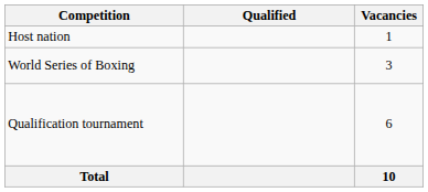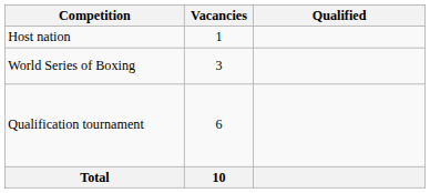columns swapped: Vacancies <-> Qualified
